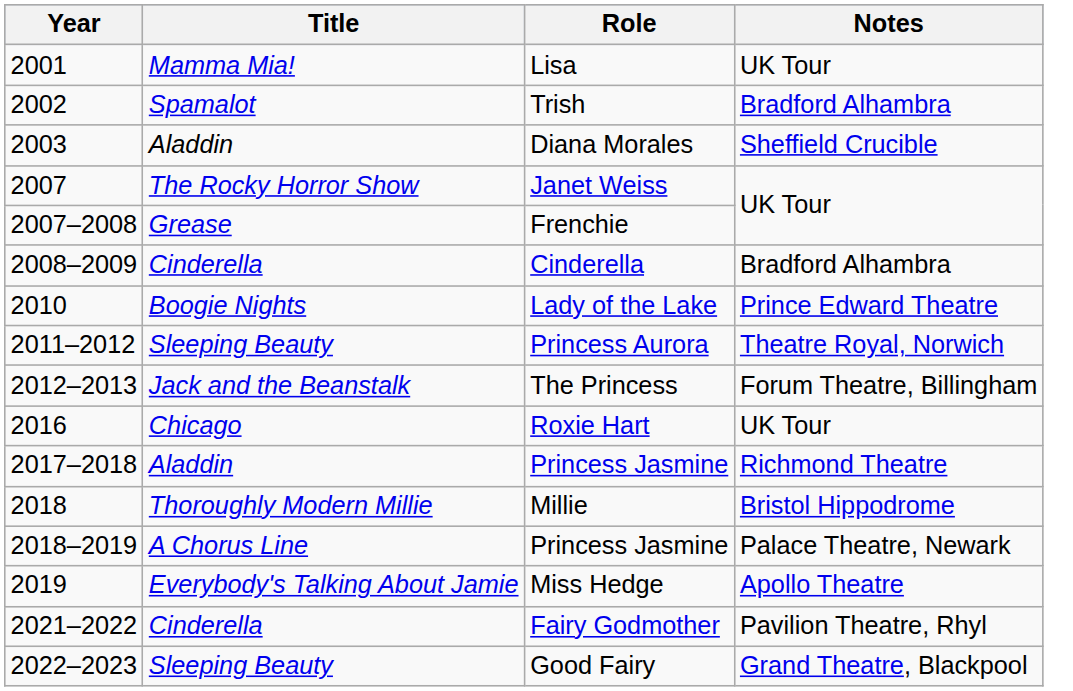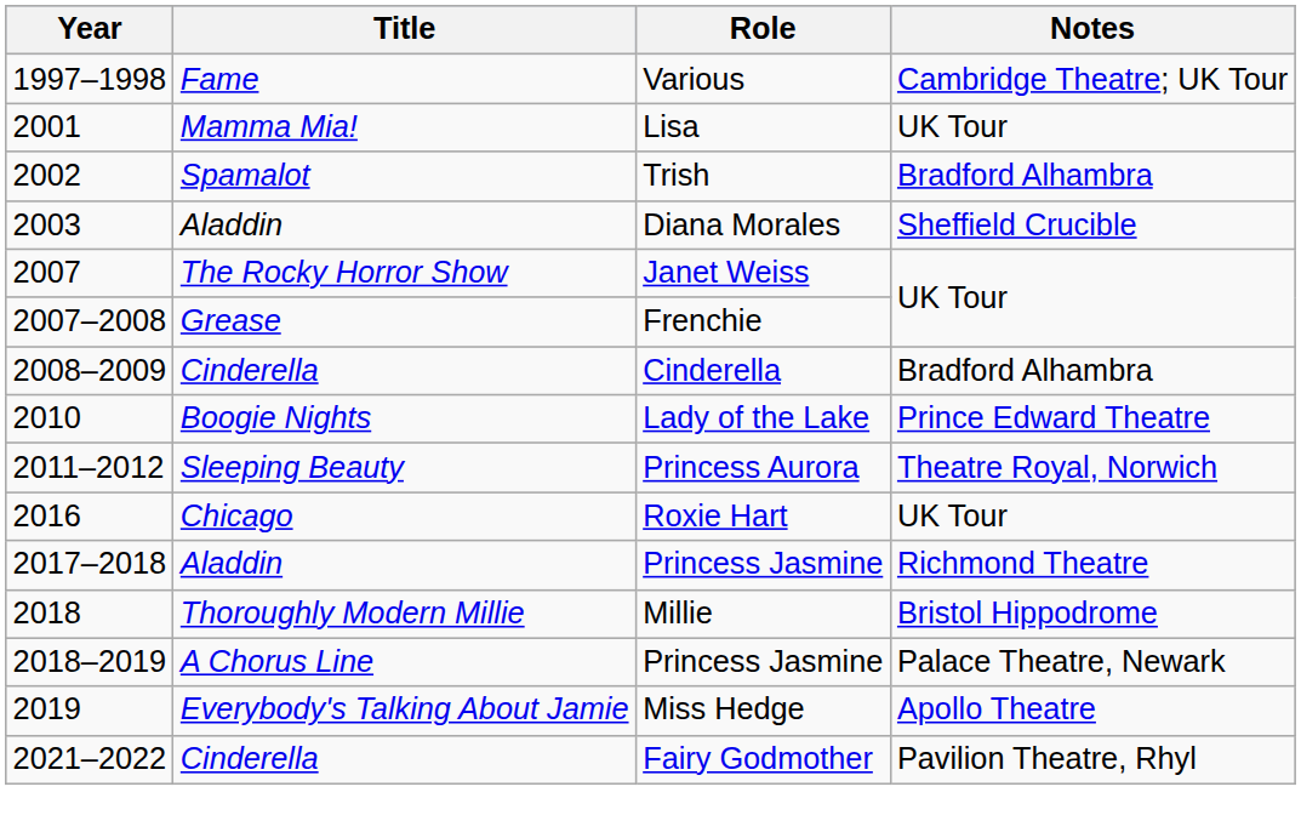+ row: 1997–1998 | Fame | Various | Cambridge Theatre; UK Tour
- row: 2012–2013 | Jack and the Beanstalk | The Princess | Forum Theatre, Billingham
- row: 2022–2023 | Sleeping Beauty | Good Fairy | Grand Theatre, Blackpool
